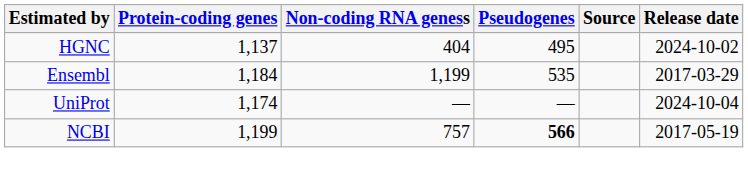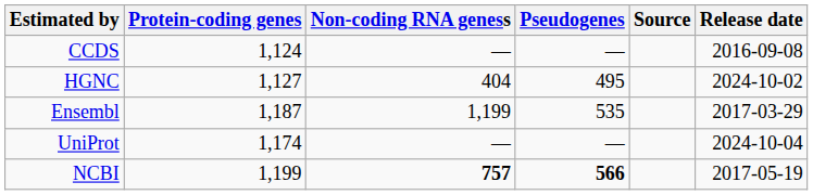+ row: CCDS | 1,124 | — | — | 2016-09-08
HGNC | Protein-coding genes: 1,137 -> 1,127
Ensembl | Protein-coding genes: 1,184 -> 1,187
NCBI | Non-coding RNA geness: normal -> bold
